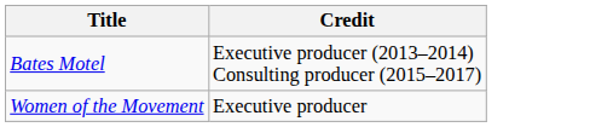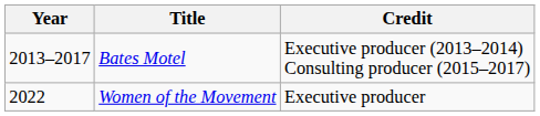+ column: Year | 2013–2017 | 2022
